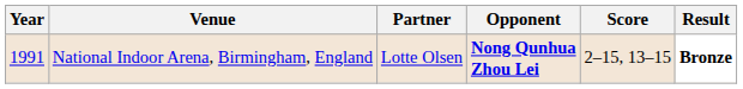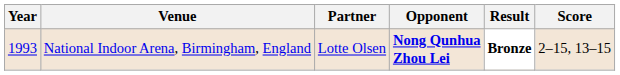columns swapped: Score <-> Result
National Indoor Arena, Birmingham, England | Year: 1991 -> 1993
